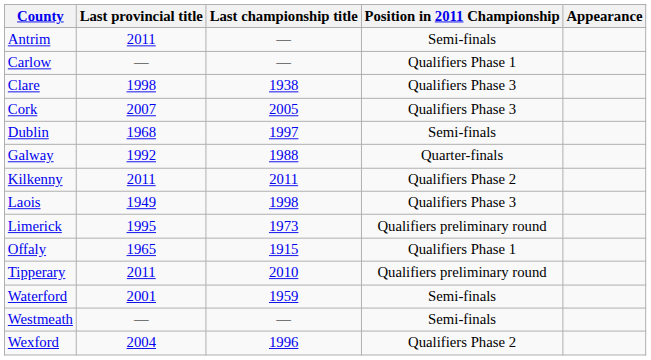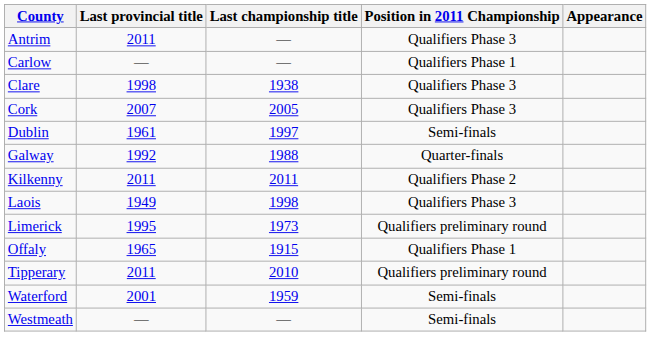Antrim | Position in 2011 Championship: Semi-finals -> Qualifiers Phase 3
Dublin | Last provincial title: 1968 -> 1961
- row: Wexford | 2004 | 1996 | Qualifiers Phase 2
